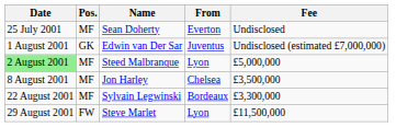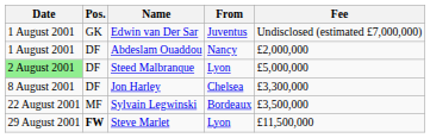- row: 25 July 2001 | MF | Sean Doherty | Everton | Undisclosed
+ row: 1 August 2001 | DF | Abdeslam Ouaddou | Nancy | £2,000,000
Steed Malbranque | Pos.: MF -> DF
Jon Harley | Pos.: MF -> DF
Jon Harley | Fee: £3,500,000 -> £3,300,000
Sylvain Legwinski | Fee: £3,300,000 -> £3,500,000
Steve Marlet | Pos.: normal -> bold
